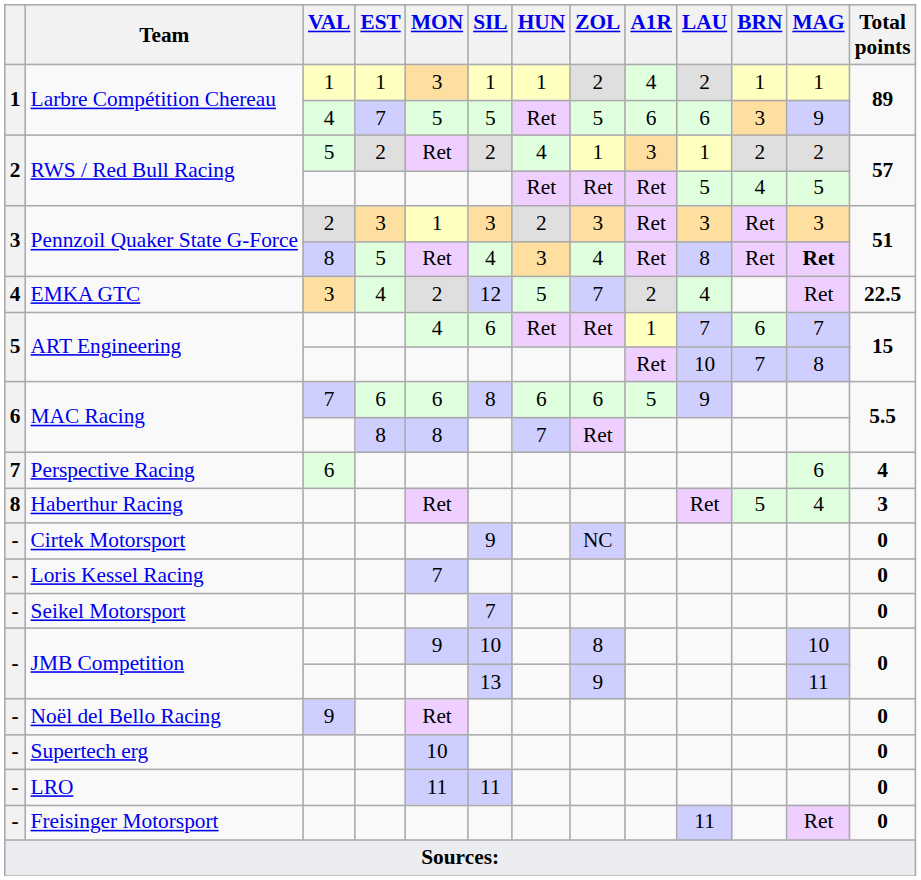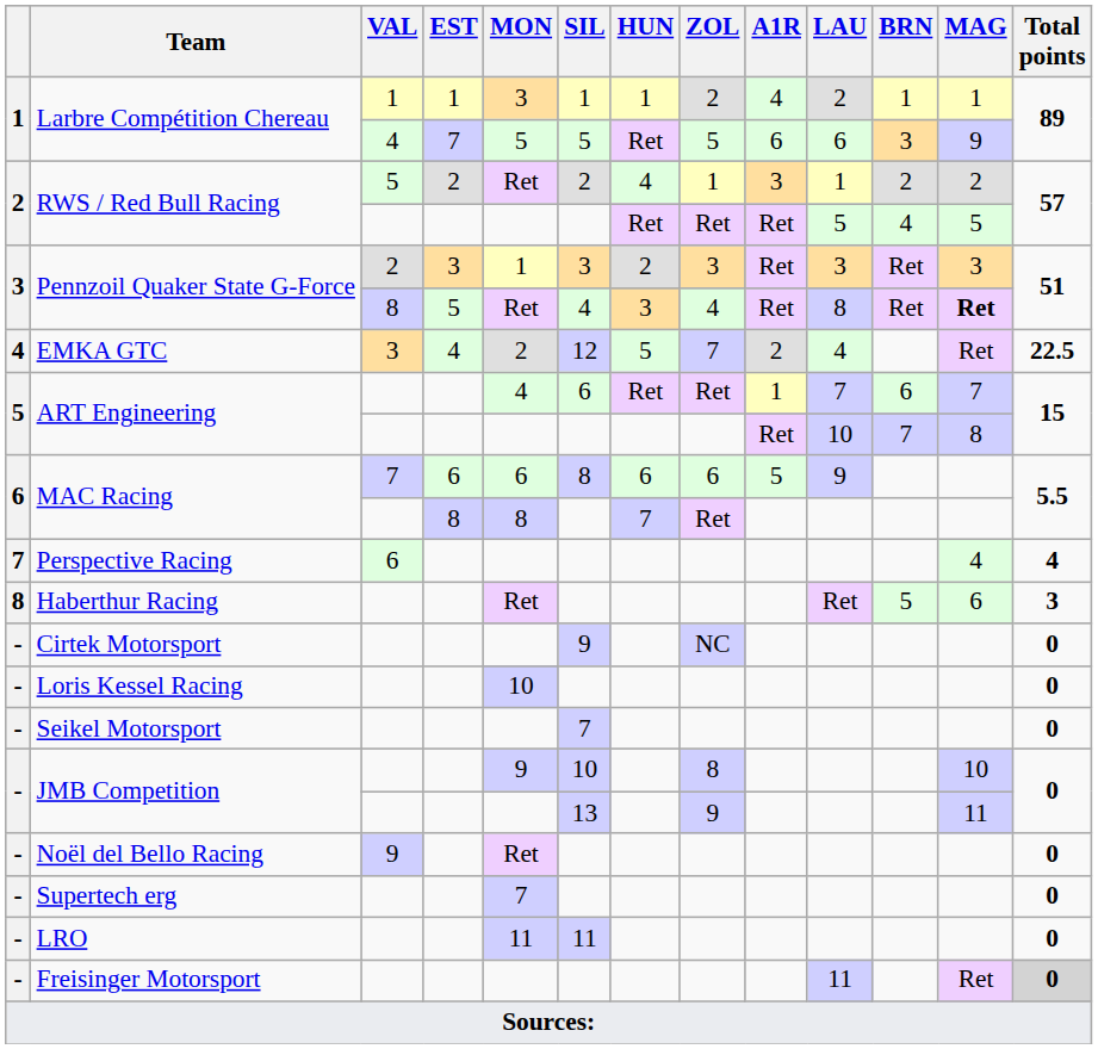Perspective Racing | MAG: 6 -> 4
Haberthur Racing | MAG: 4 -> 6
Loris Kessel Racing | MON: 7 -> 10
Supertech erg | MON: 10 -> 7
Freisinger Motorsport | Total points: no background -> lightgrey background
